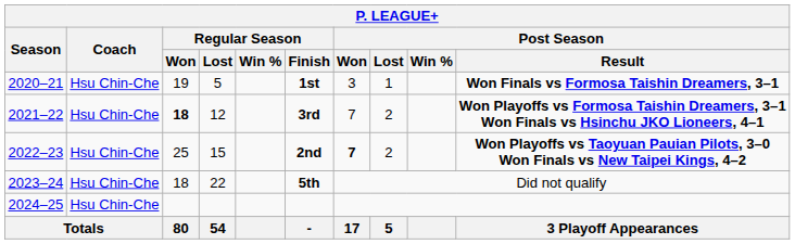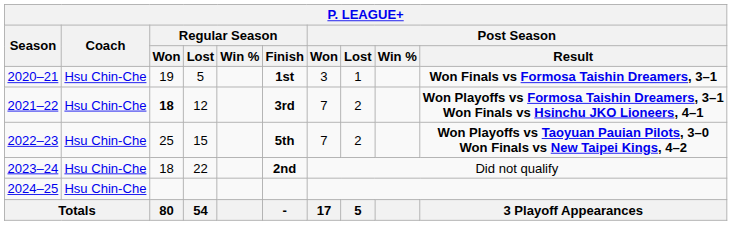2022–23 | Regular Season / Finish: 2nd -> 5th
2022–23 | Post Season / Won: bold -> normal
2023–24 | Regular Season / Finish: 5th -> 2nd
